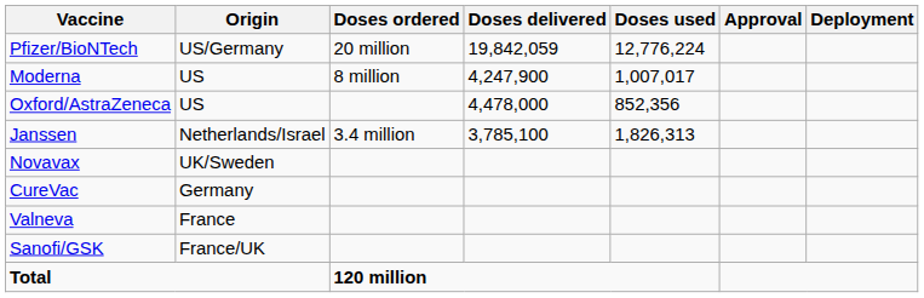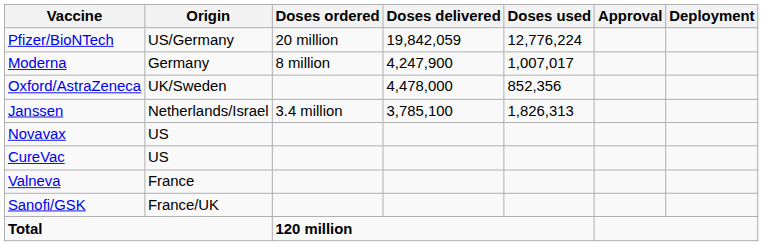Moderna | Origin: US -> Germany
Oxford/AstraZeneca | Origin: US -> UK/Sweden
Novavax | Origin: UK/Sweden -> US
CureVac | Origin: Germany -> US
